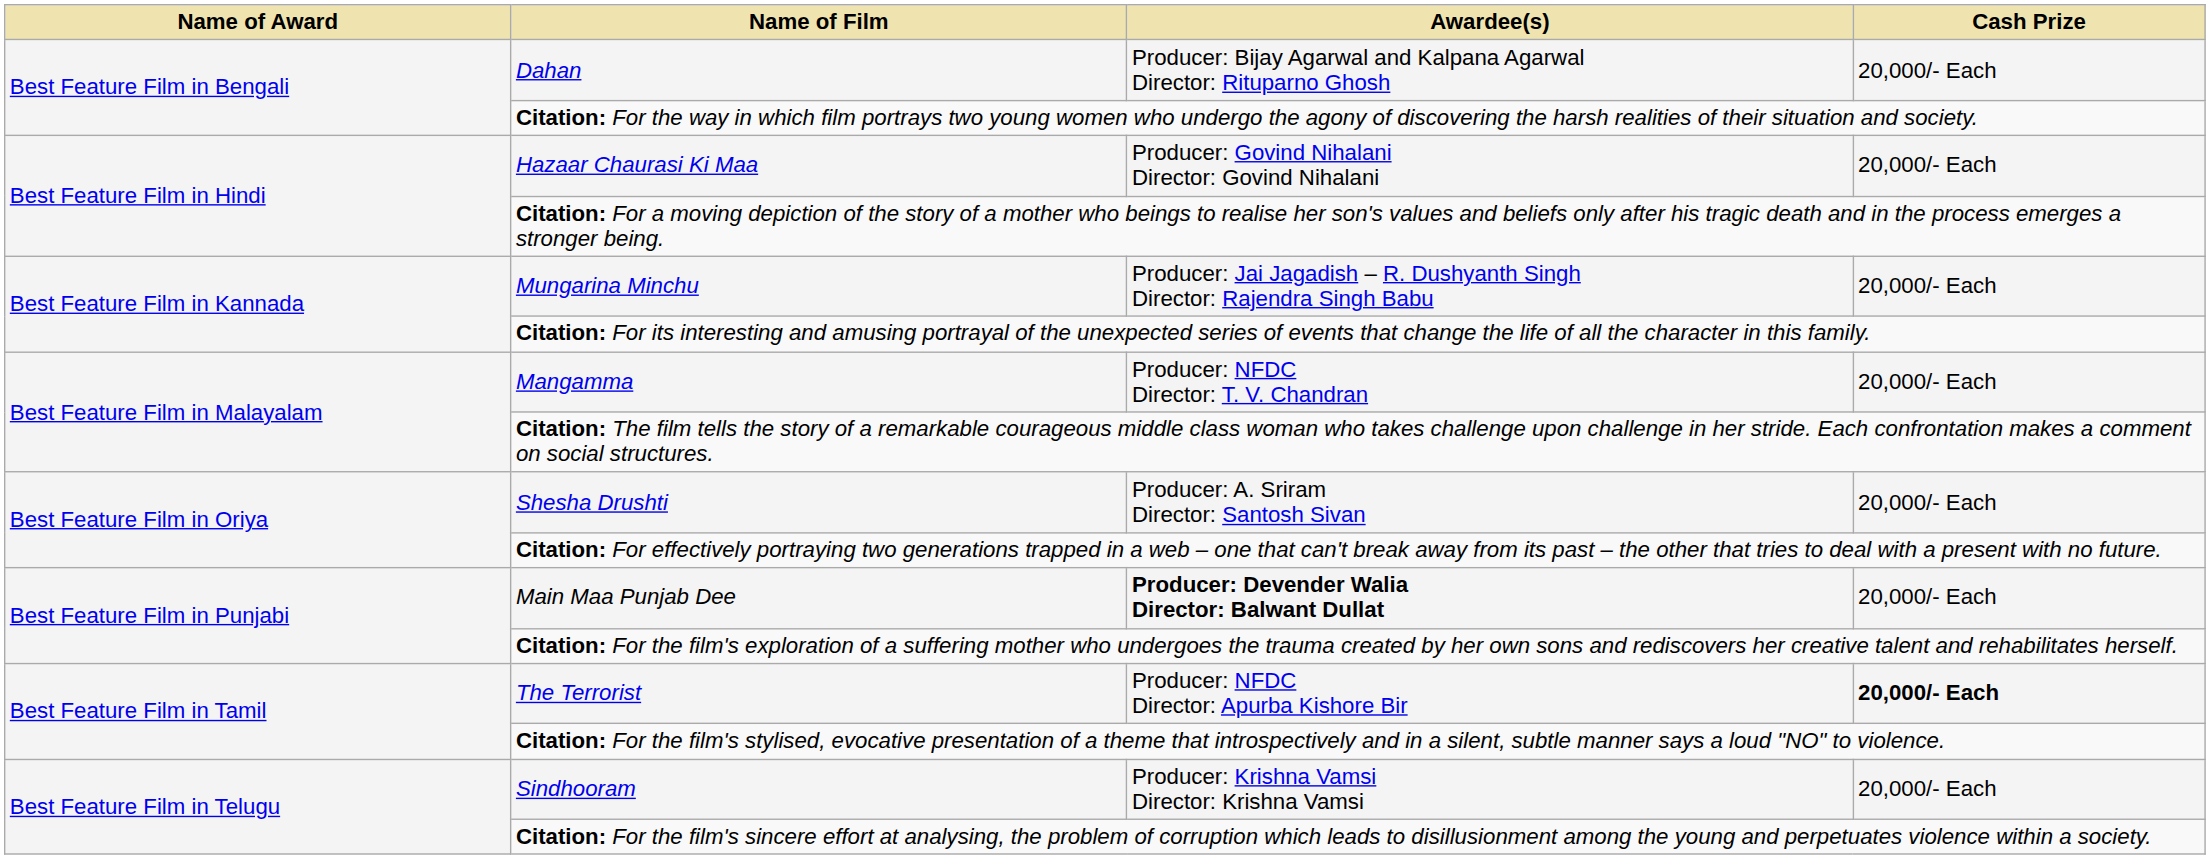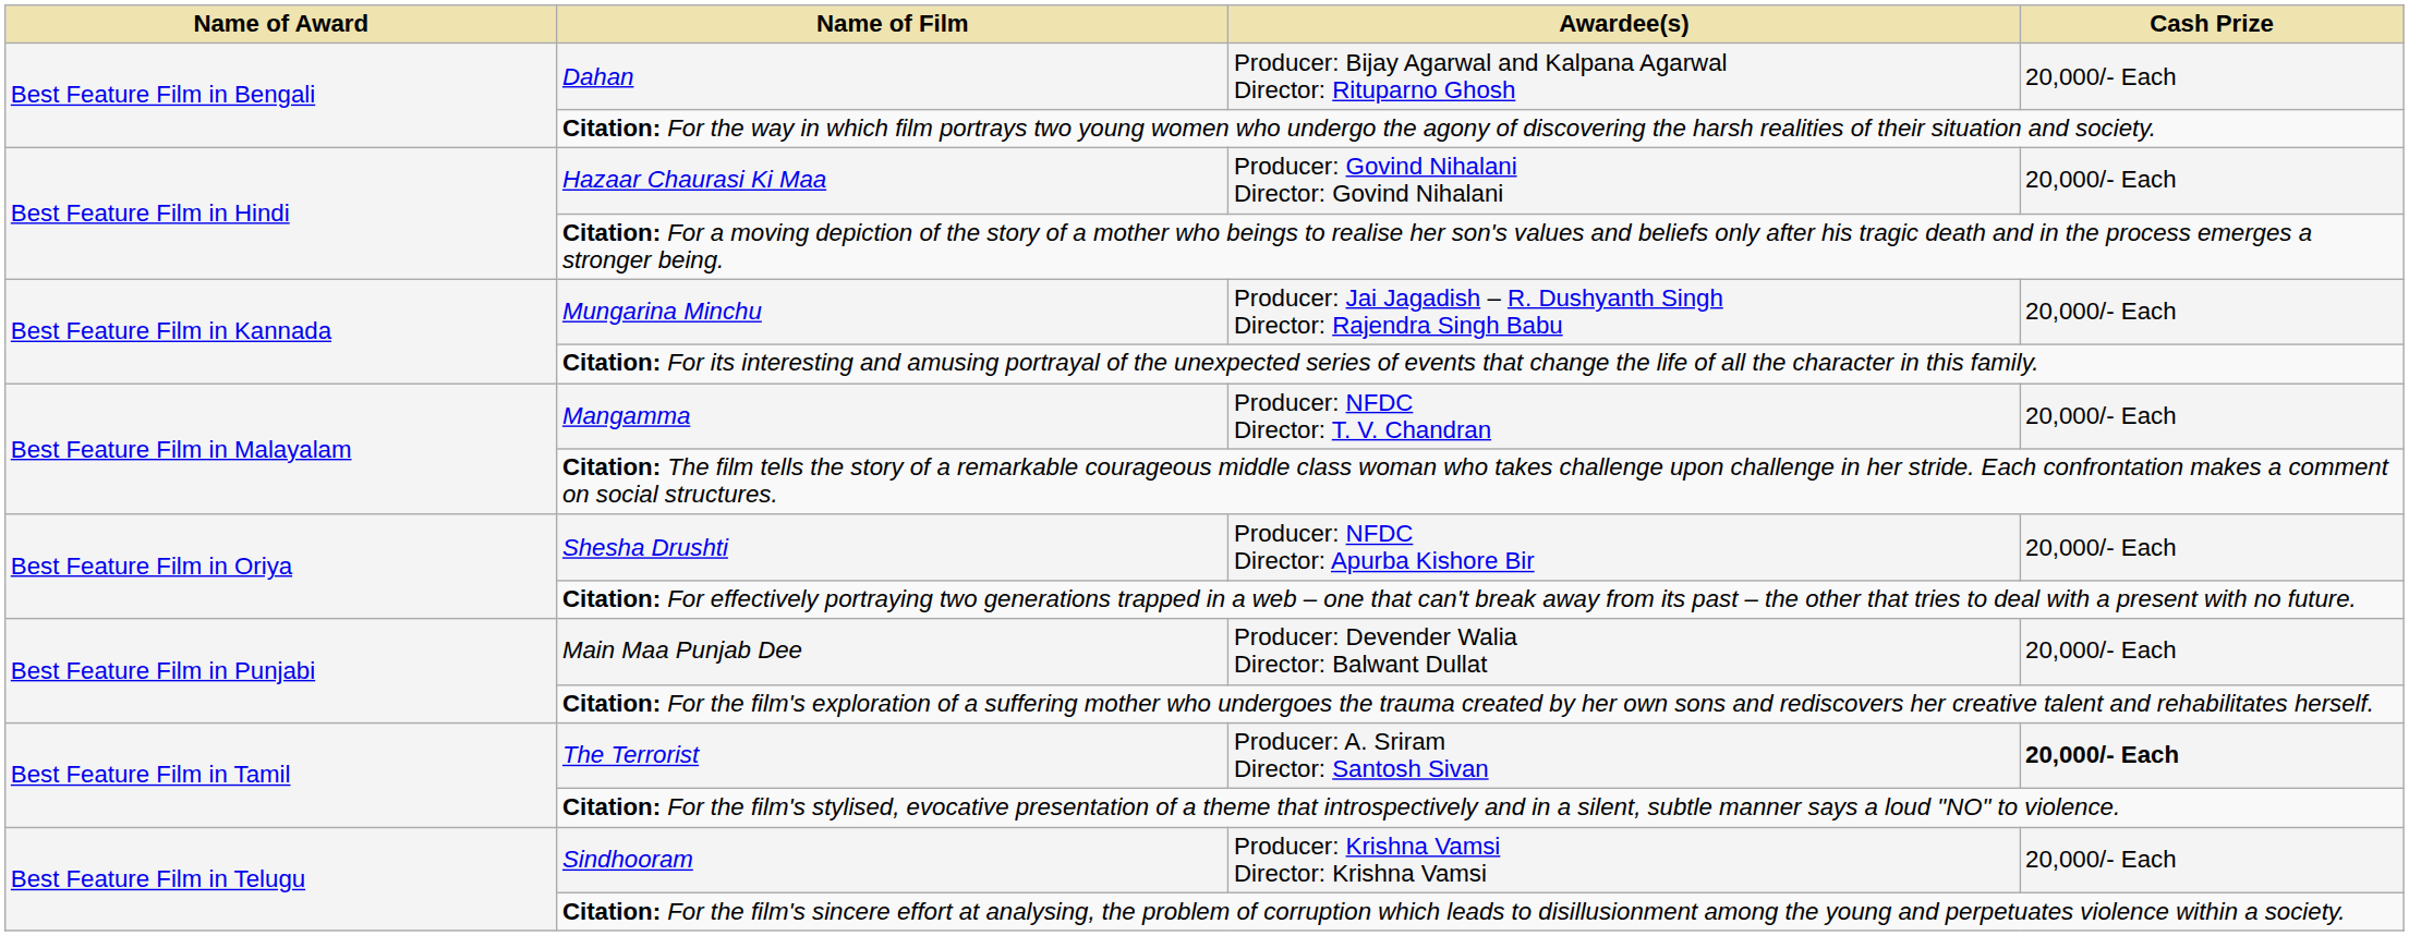Shesha Drushti | Awardee(s): Producer: A. Sriram Director: Santosh Sivan -> Producer: NFDC Director: Apurba Kishore Bir
Main Maa Punjab Dee | Awardee(s): bold -> normal
The Terrorist | Awardee(s): Producer: NFDC Director: Apurba Kishore Bir -> Producer: A. Sriram Director: Santosh Sivan
